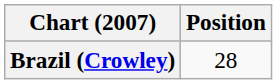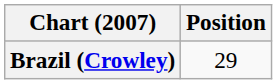Brazil (Crowley) | Position: 28 -> 29
